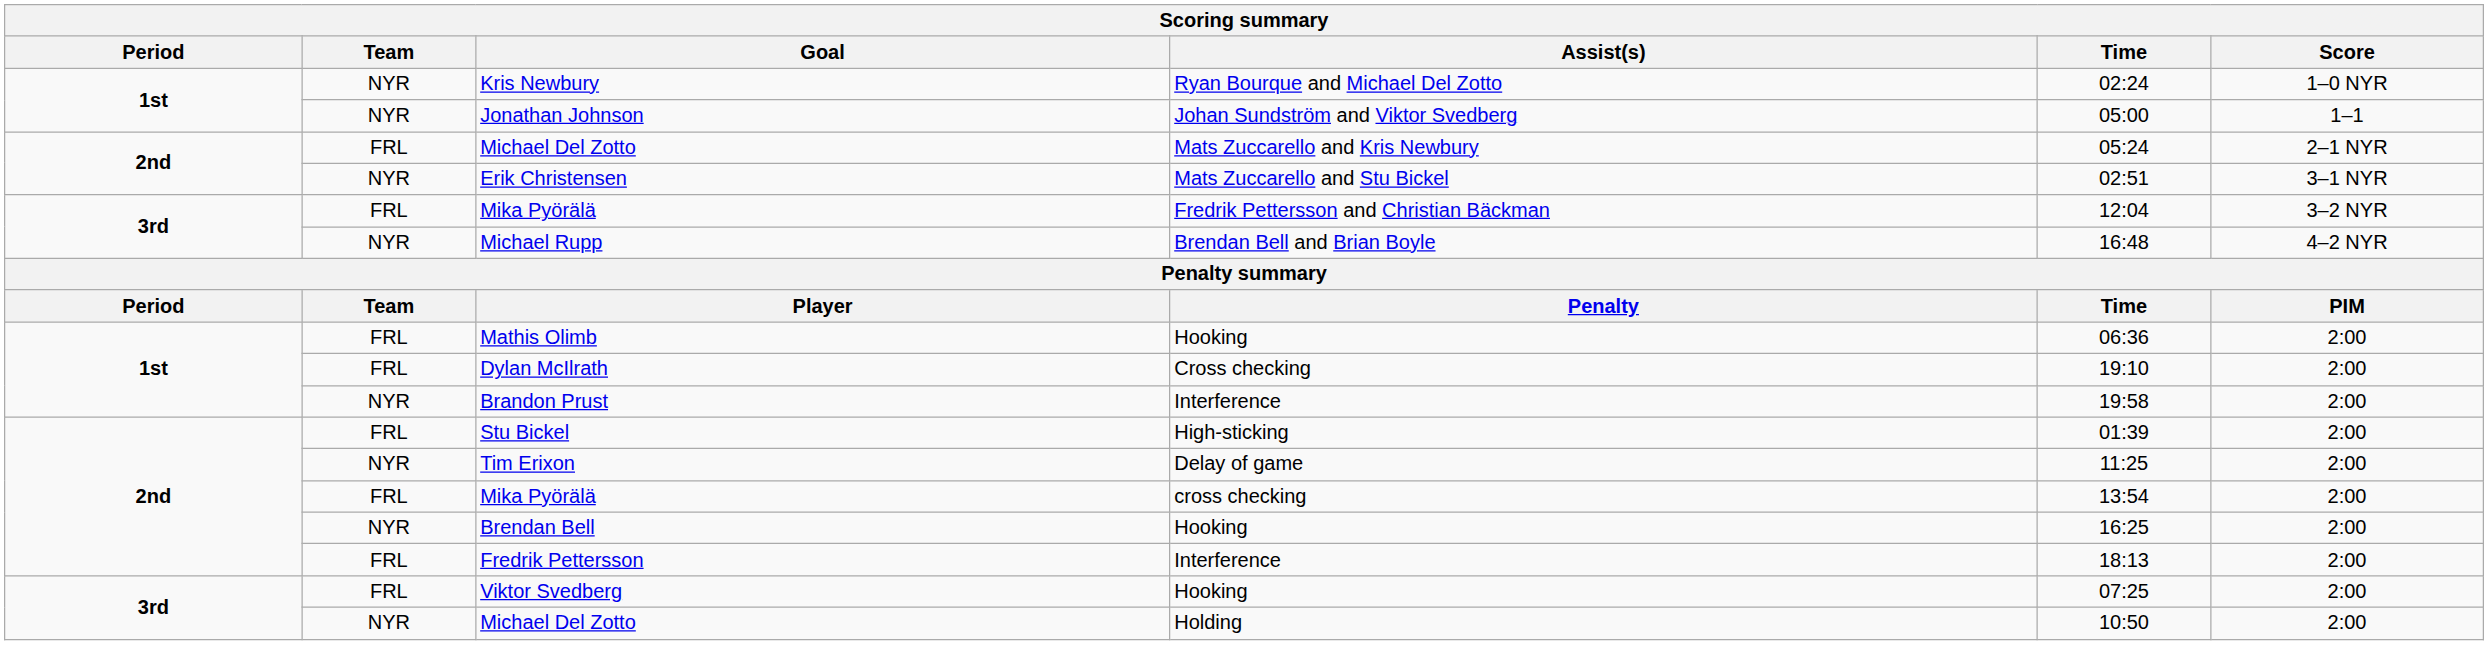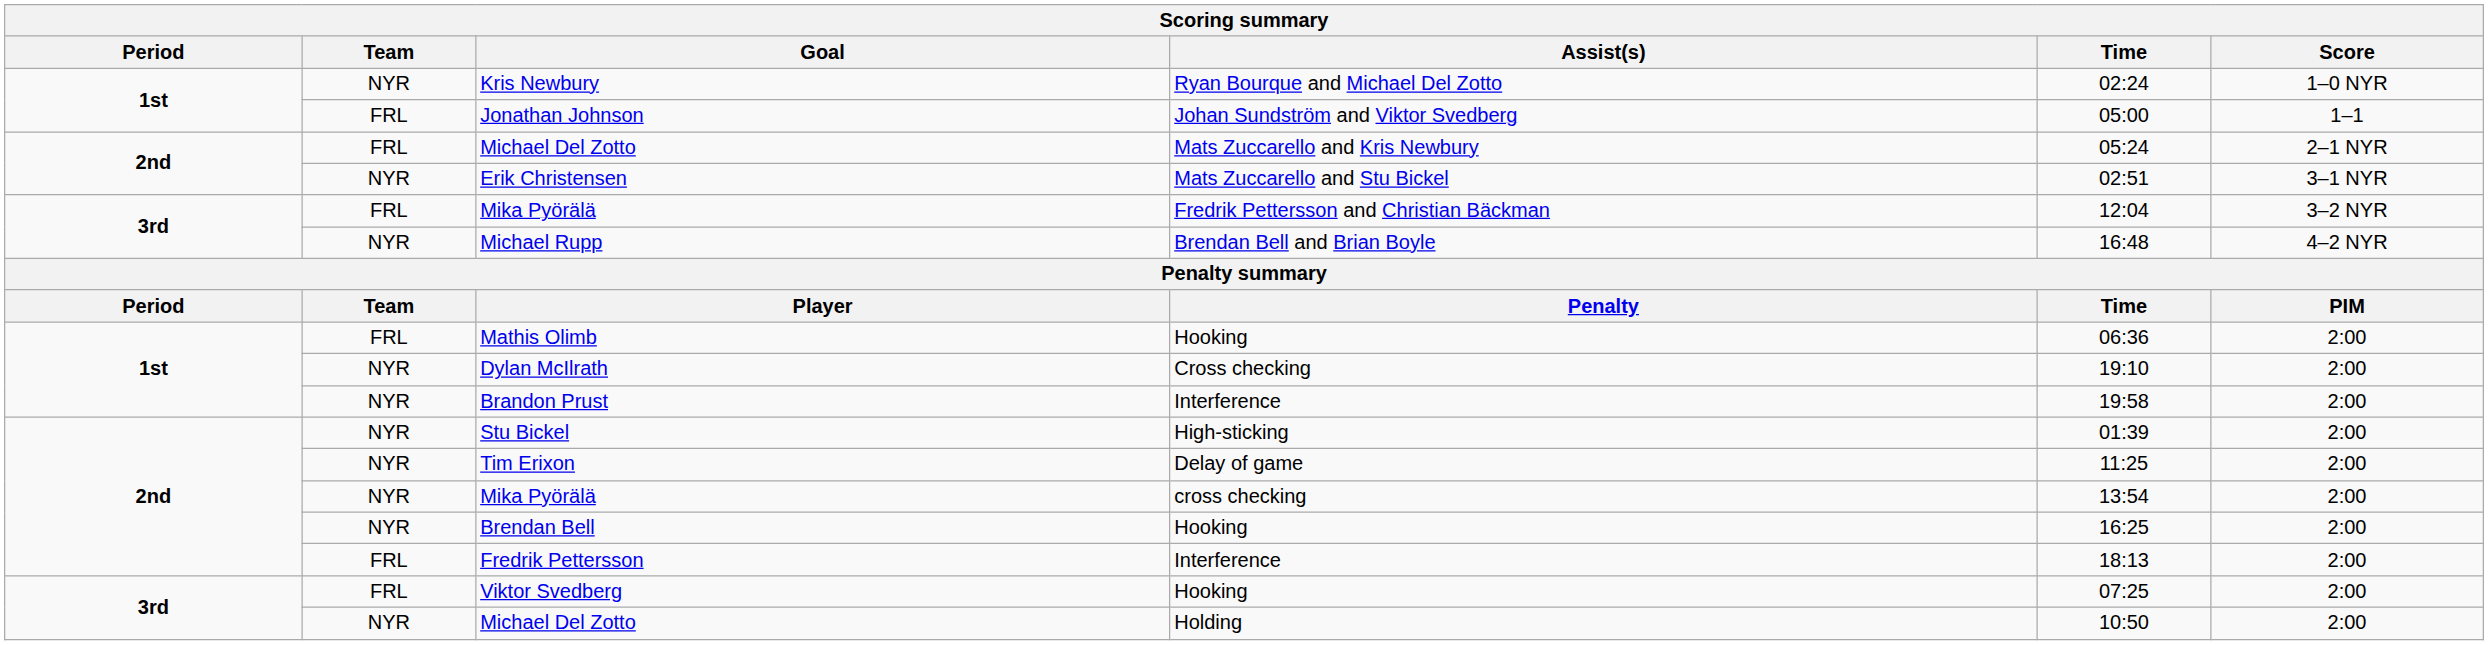Jonathan Johnson | Team: NYR -> FRL
Dylan McIlrath | Team: FRL -> NYR
Stu Bickel | Team: FRL -> NYR
Mika Pyörälä / cross checking | Team: FRL -> NYR
